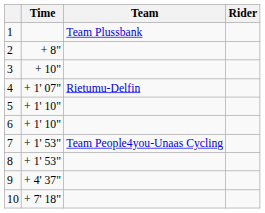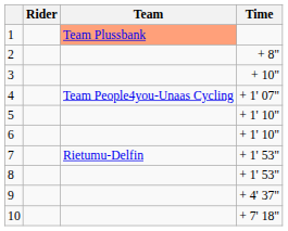columns swapped: Rider <-> Time
1 | Team: no background -> lightsalmon background
4 | Team: Rietumu-Delfin -> Team People4you-Unaas Cycling
7 | Team: Team People4you-Unaas Cycling -> Rietumu-Delfin
